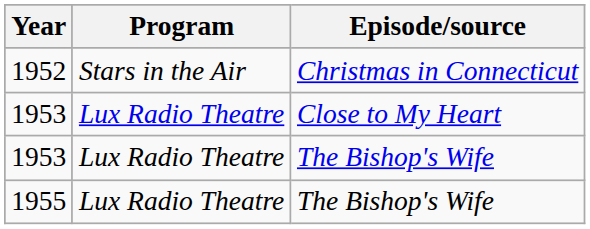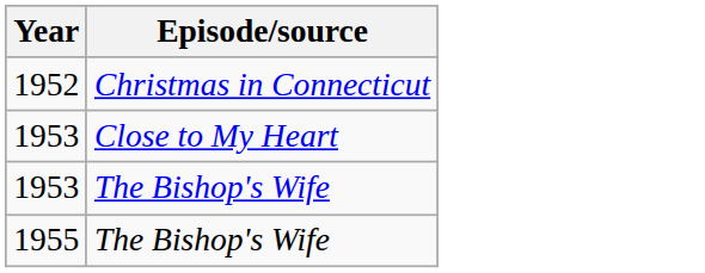- column: Program | Stars in the Air | Lux Radio Theatre | Lux Radio Theatre | Lux Radio Theatre
